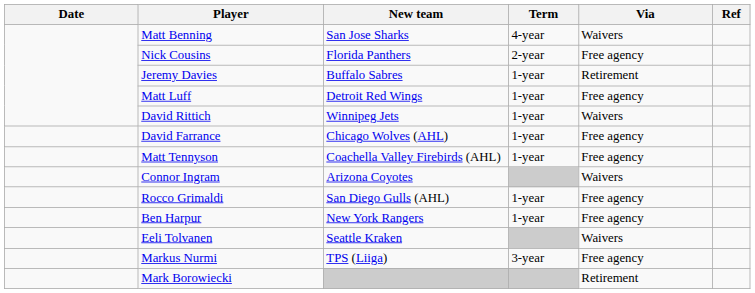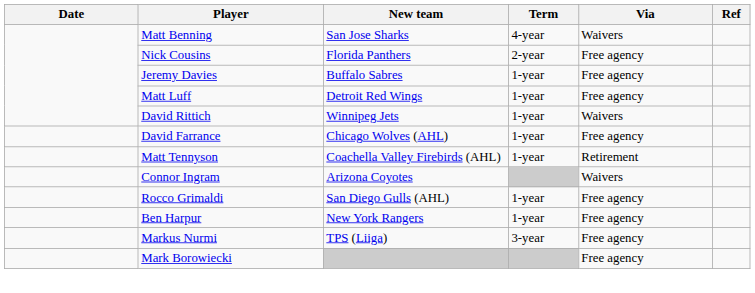Jeremy Davies | Via: Retirement -> Free agency
Matt Tennyson | Via: Free agency -> Retirement
- row: Eeli Tolvanen | Seattle Kraken | Waivers
Mark Borowiecki | Via: Retirement -> Free agency
